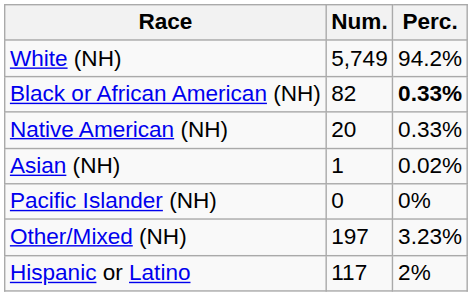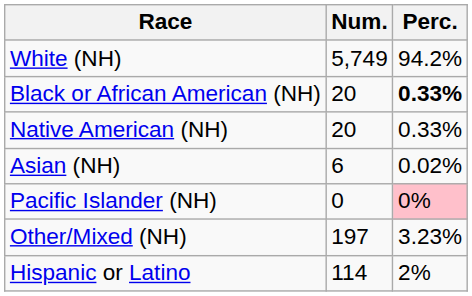Black or African American (NH) | Num.: 82 -> 20
Asian (NH) | Num.: 1 -> 6
Pacific Islander (NH) | Perc.: no background -> pink background
Hispanic or Latino | Num.: 117 -> 114
